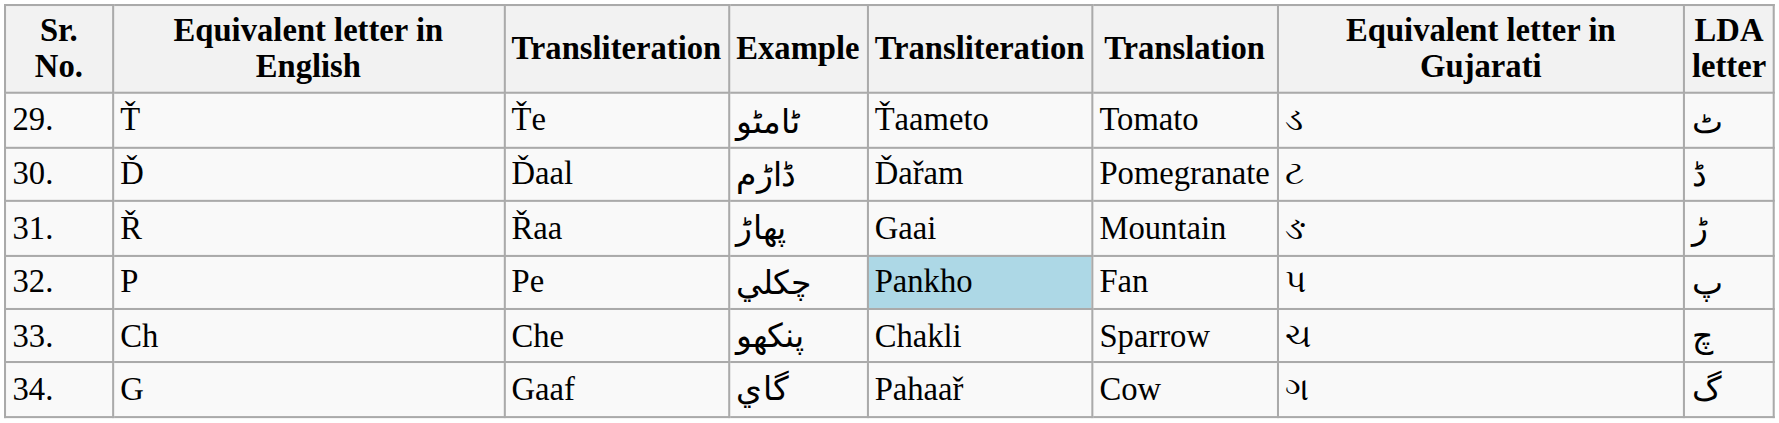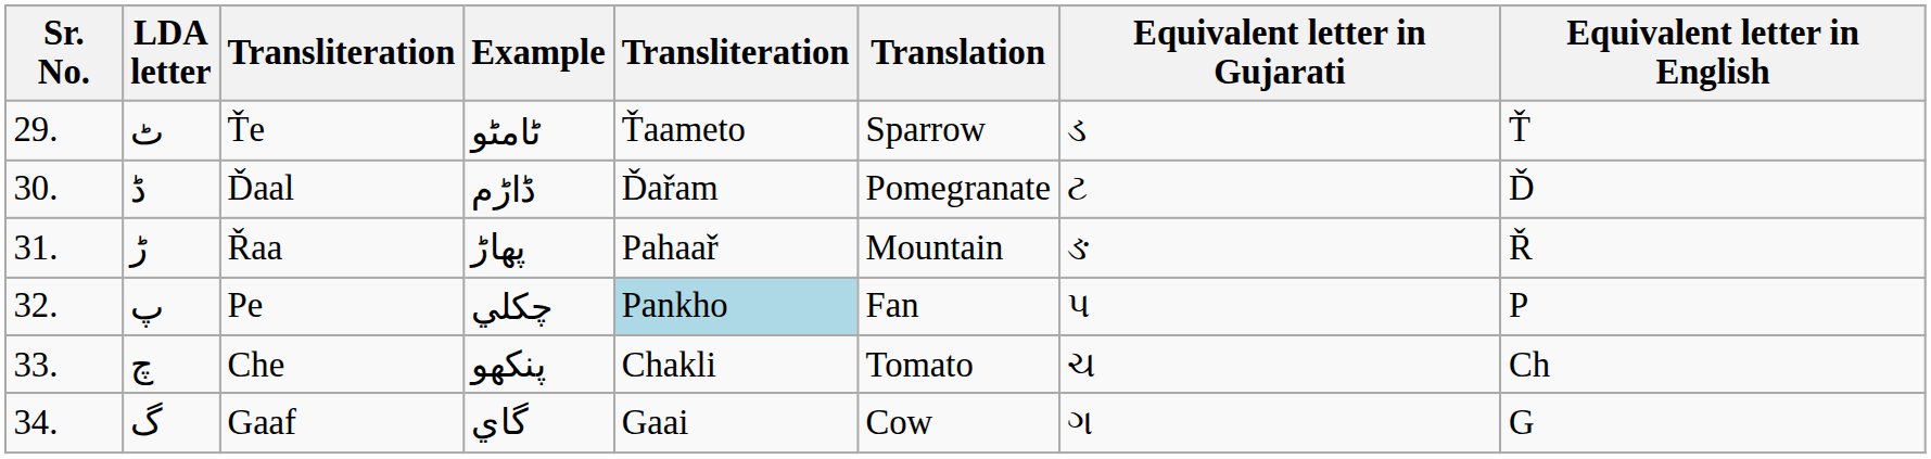columns swapped: LDA letter <-> Equivalent letter in English
Ťe | Translation: Tomato -> Sparrow
Řaa | column 5: Gaai -> Pahaař
Che | Translation: Sparrow -> Tomato
Gaaf | column 5: Pahaař -> Gaai
